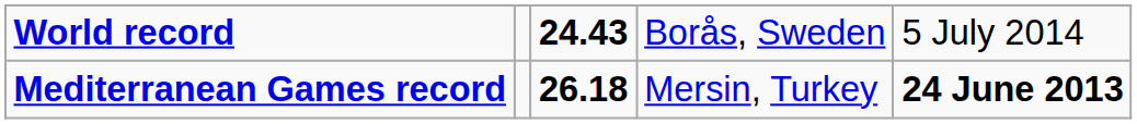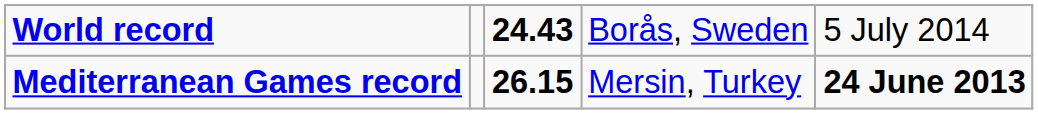Mediterranean Games record | column 3: 26.18 -> 26.15
